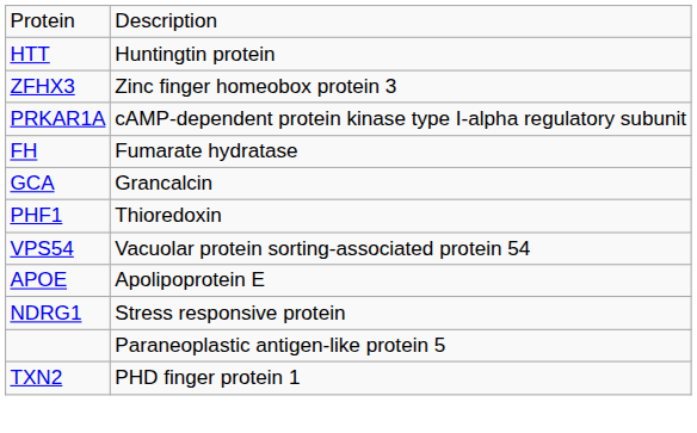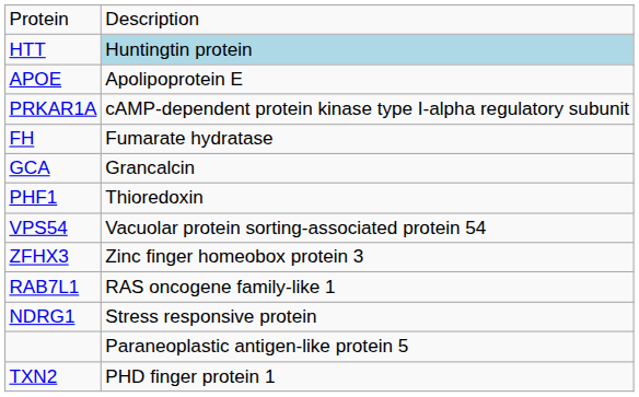HTT | column 2: no background -> lightblue background
rows swapped: APOE <-> ZFHX3
+ row: RAB7L1 | RAS oncogene family-like 1
